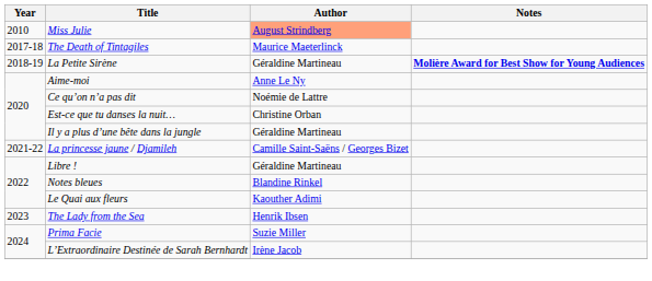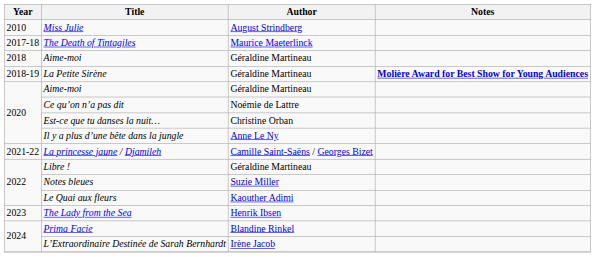Miss Julie | Author: lightsalmon background -> no background
+ row: 2018 | Aime-moi | Géraldine Martineau
2020 / Aime-moi | Author: Anne Le Ny -> Géraldine Martineau
Il y a plus d’une bête dans la jungle | Author: Géraldine Martineau -> Anne Le Ny
Notes bleues | Author: Blandine Rinkel -> Suzie Miller
Prima Facie | Author: Suzie Miller -> Blandine Rinkel
